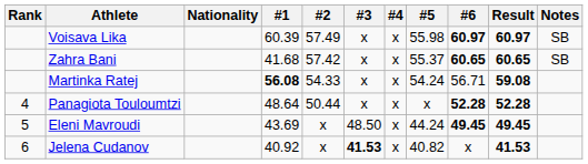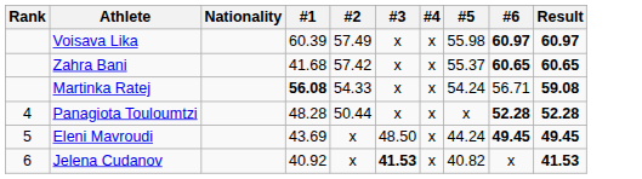- column: Notes | SB | SB
Panagiota Touloumtzi | #1: 48.64 -> 48.28
